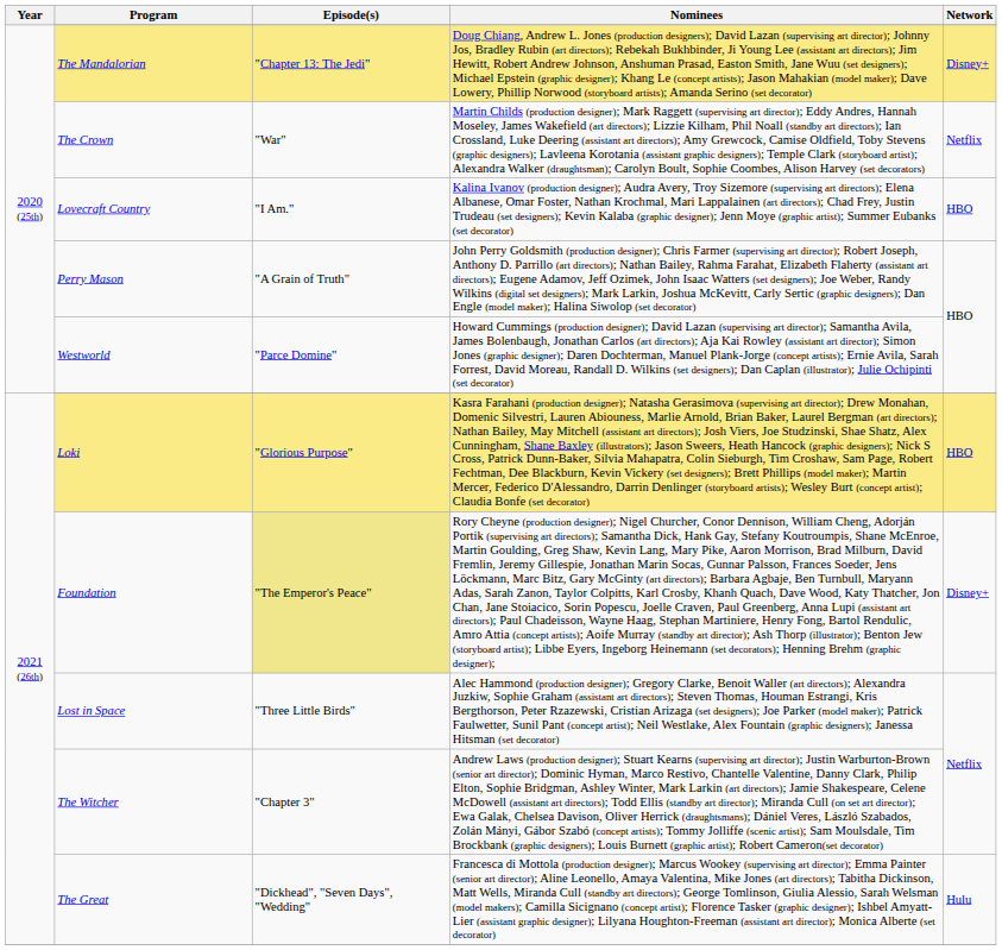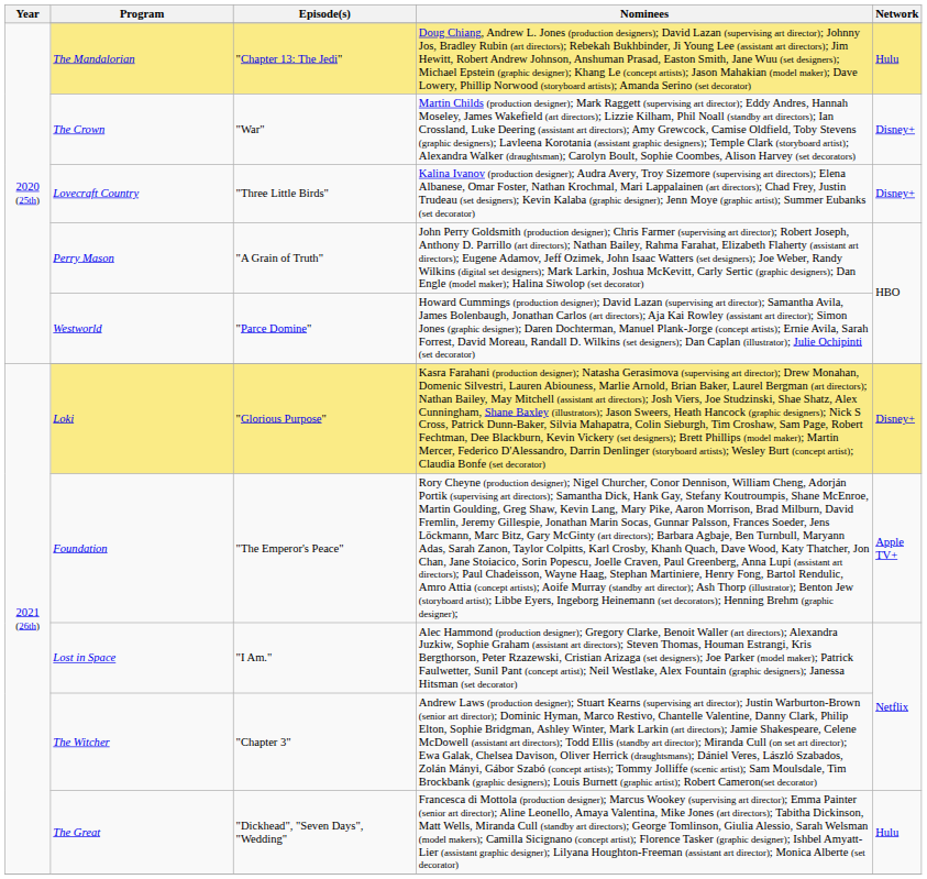The Mandalorian | Network: Disney+ -> Hulu
The Crown | Network: Netflix -> Disney+
Lovecraft Country | Episode(s): "I Am." -> "Three Little Birds"
Lovecraft Country | Network: HBO -> Disney+
Loki | Network: HBO -> Disney+
Foundation | Episode(s): khaki background -> no background
Foundation | Network: Disney+ -> Apple TV+
Lost in Space | Episode(s): "Three Little Birds" -> "I Am."
